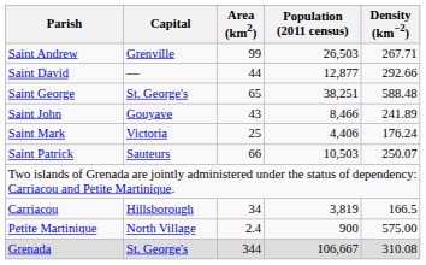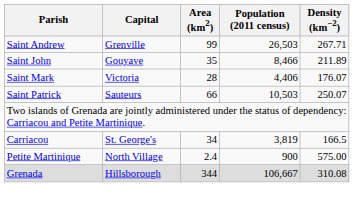- row: Saint David | — | 44 | 12,877 | 292.66
- row: Saint George | St. George's | 65 | 38,251 | 588.48
Saint John | Area (km2): 43 -> 35
Saint John | Density (km−2): 241.89 -> 211.89
Saint Mark | Area (km2): 25 -> 28
Saint Mark | Density (km−2): 176.24 -> 176.07
Carriacou | Capital: Hillsborough -> St. George's
Grenada | Capital: St. George's -> Hillsborough
